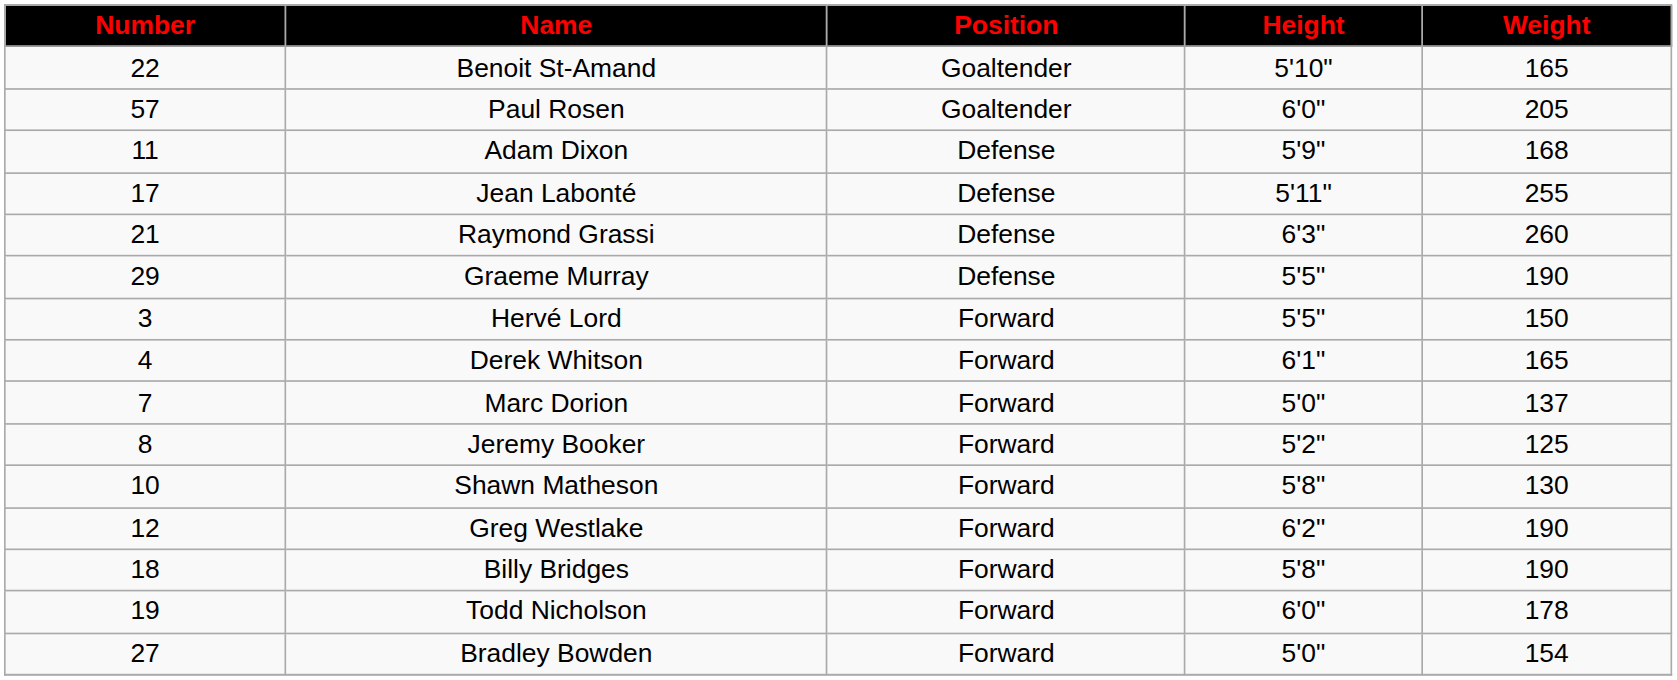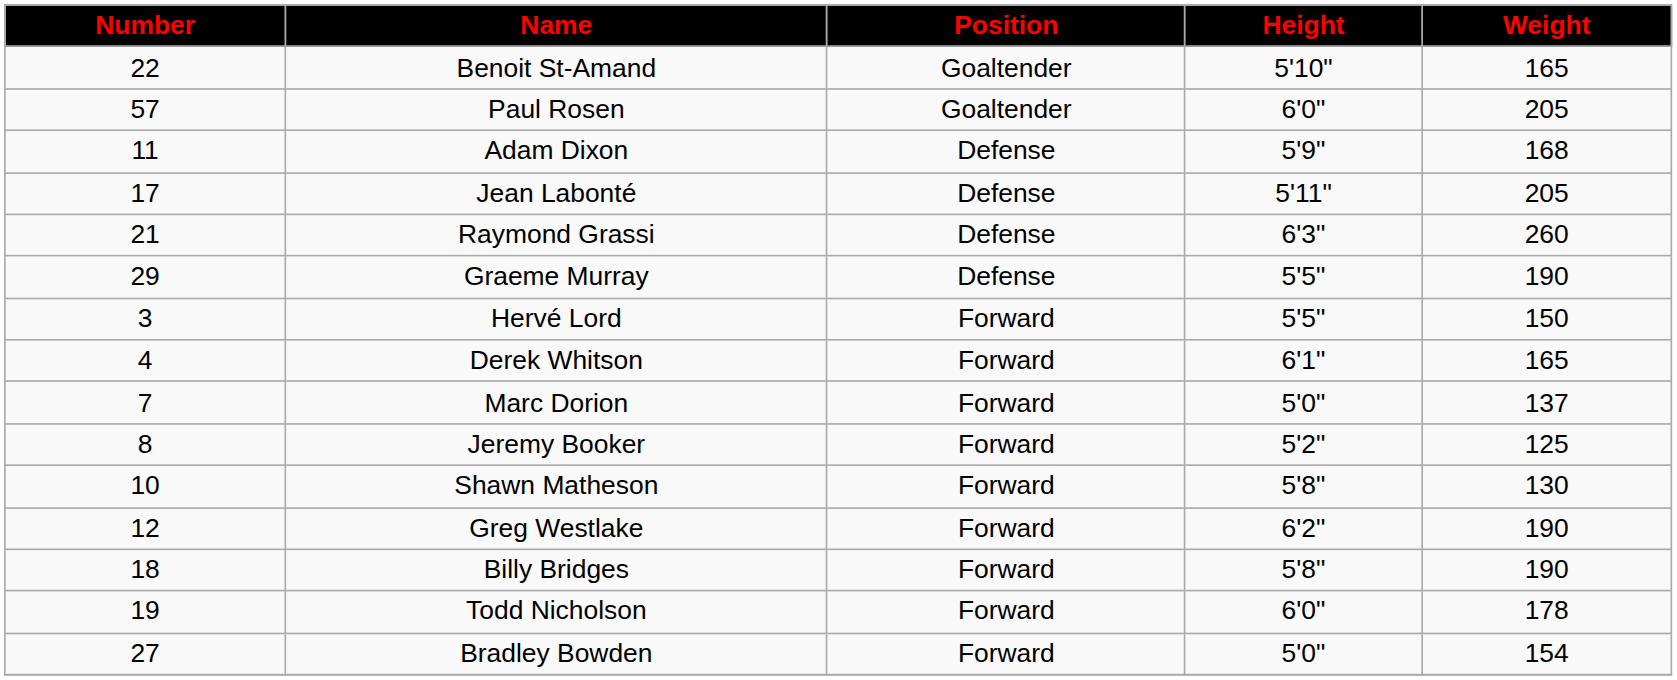Jean Labonté | Weight: 255 -> 205
